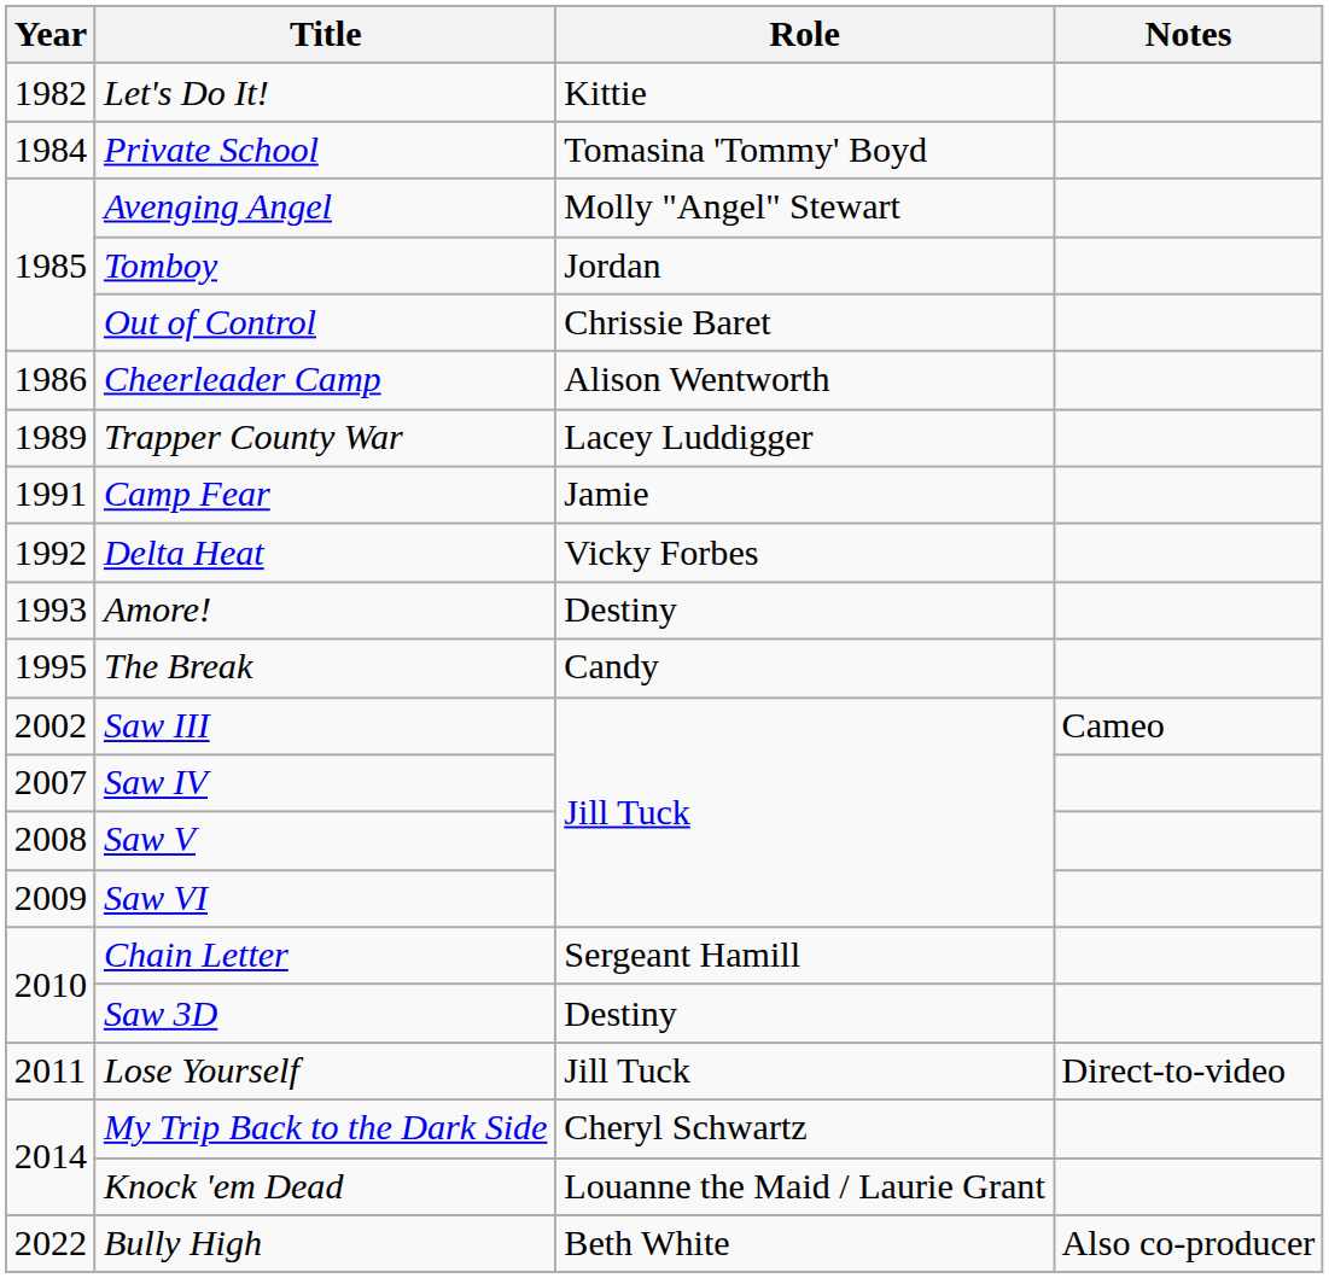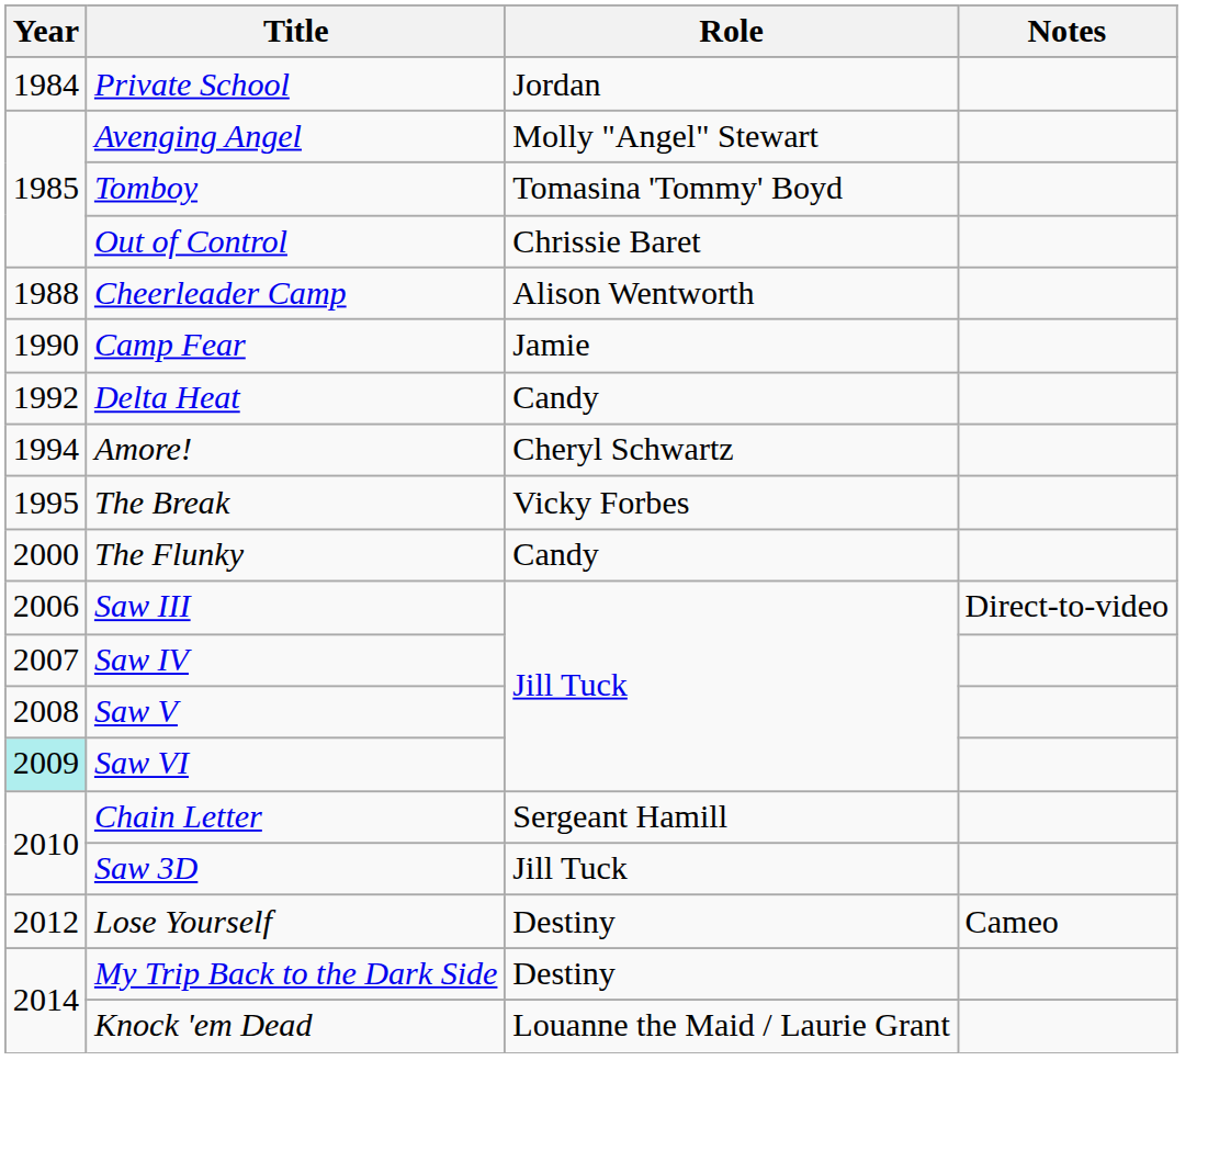- row: 1982 | Let's Do It! | Kittie
Private School | Role: Tomasina 'Tommy' Boyd -> Jordan
Tomboy | Role: Jordan -> Tomasina 'Tommy' Boyd
Cheerleader Camp | Year: 1986 -> 1988
- row: 1989 | Trapper County War | Lacey Luddigger
Camp Fear | Year: 1991 -> 1990
Delta Heat | Role: Vicky Forbes -> Candy
Amore! | Year: 1993 -> 1994
Amore! | Role: Destiny -> Cheryl Schwartz
The Break | Role: Candy -> Vicky Forbes
+ row: 2000 | The Flunky | Candy
Saw III | Year: 2002 -> 2006
Saw III | Notes: Cameo -> Direct-to-video
Saw VI | Year: no background -> paleturquoise background
Saw 3D | Role: Destiny -> Jill Tuck
Lose Yourself | Year: 2011 -> 2012
Lose Yourself | Role: Jill Tuck -> Destiny
Lose Yourself | Notes: Direct-to-video -> Cameo
My Trip Back to the Dark Side | Role: Cheryl Schwartz -> Destiny
- row: 2022 | Bully High | Beth White | Also co-producer
